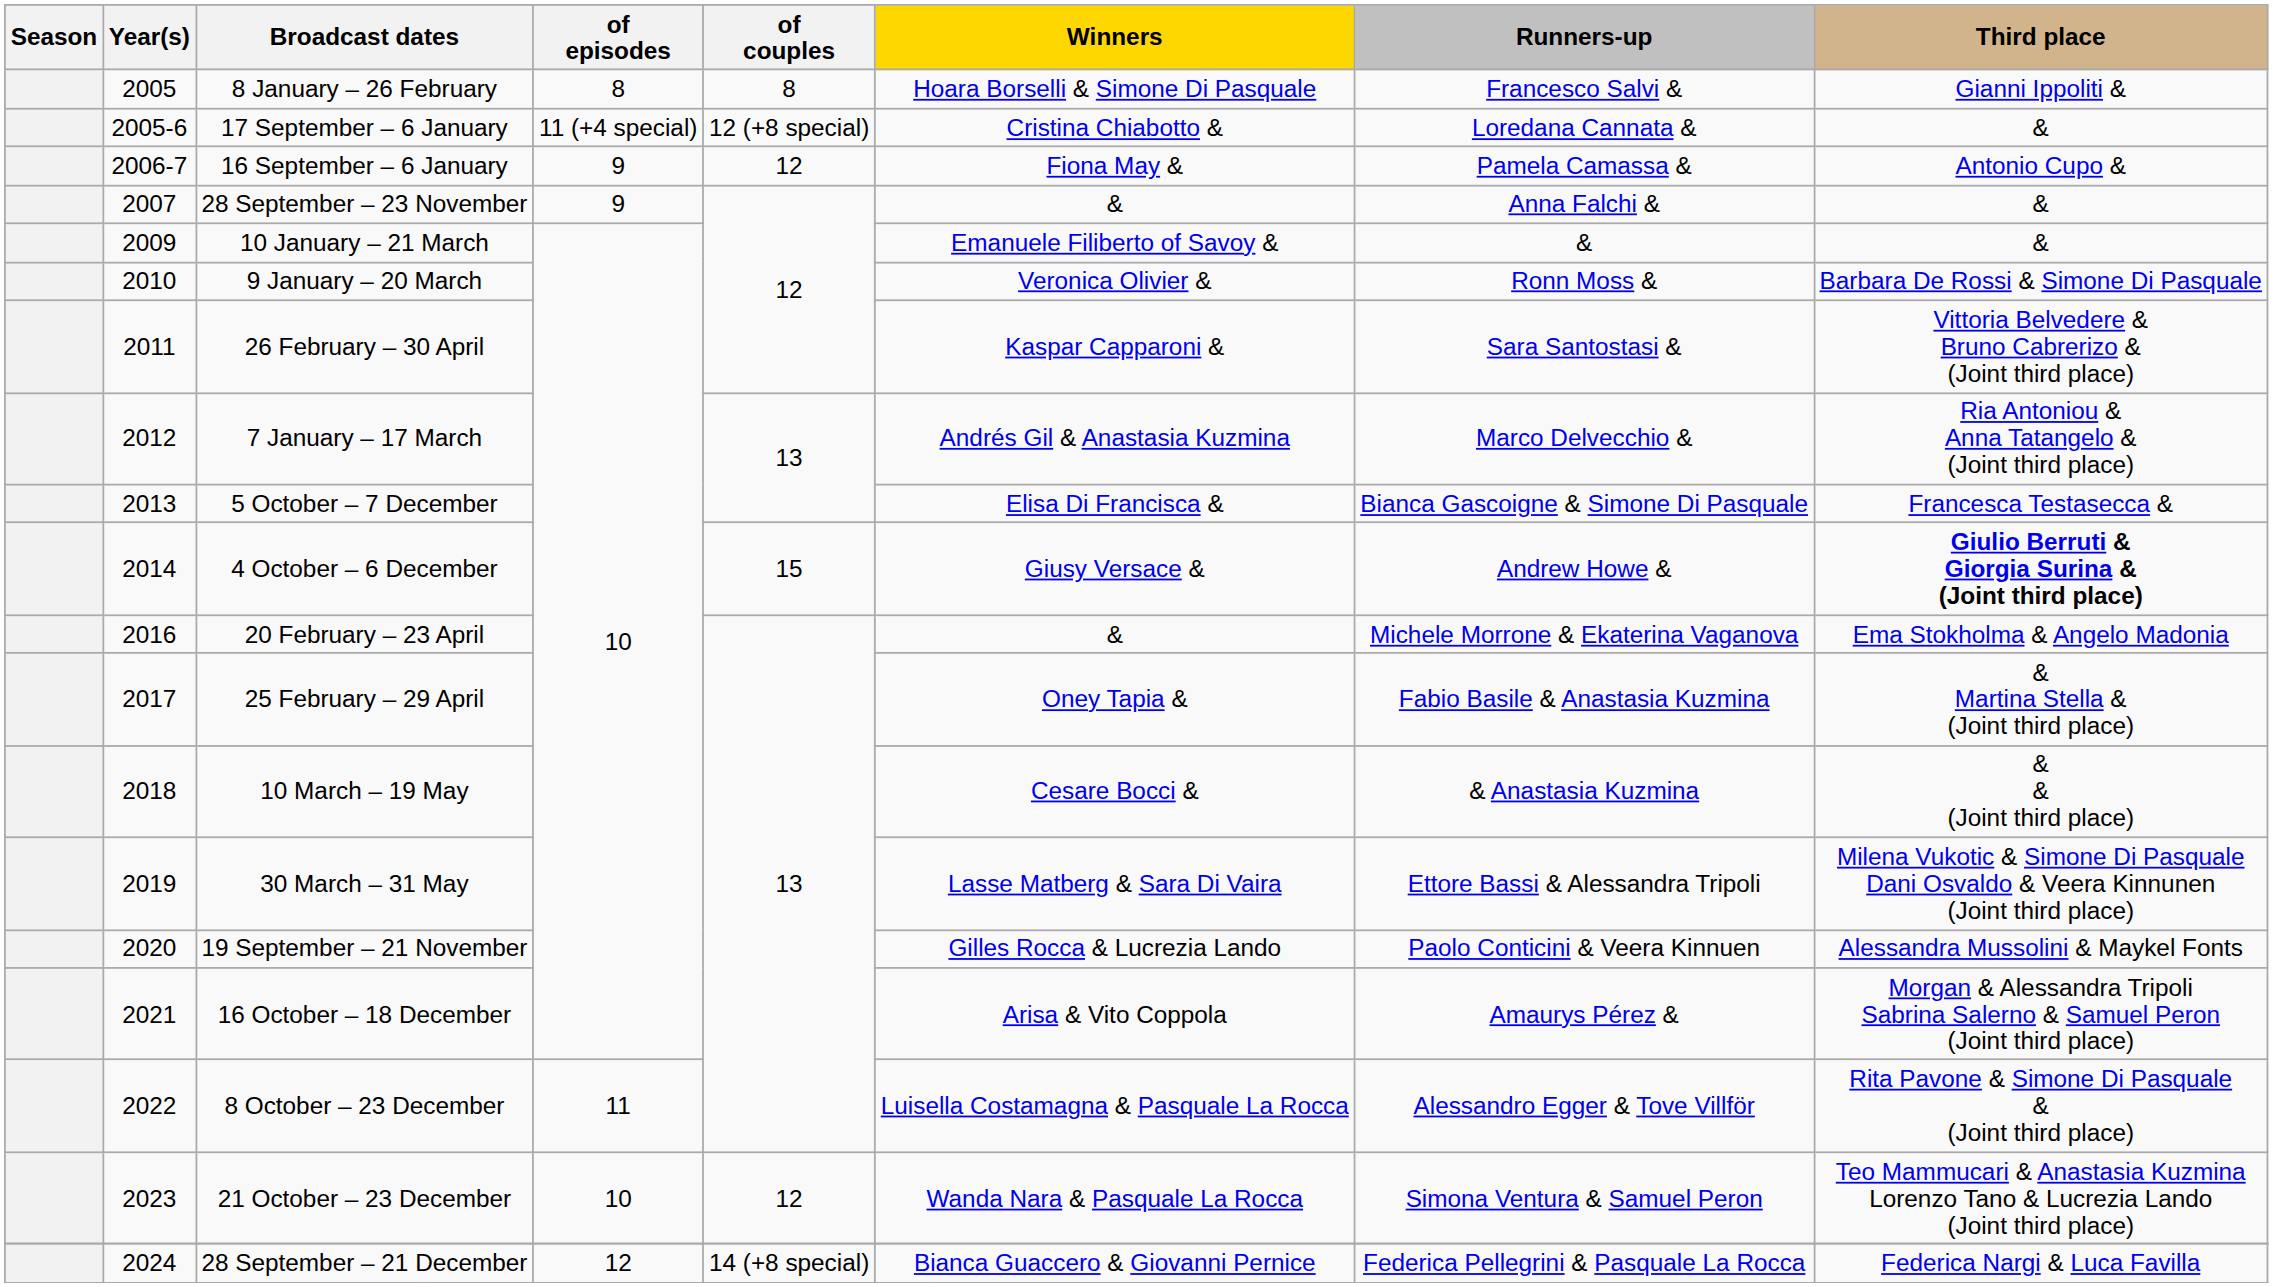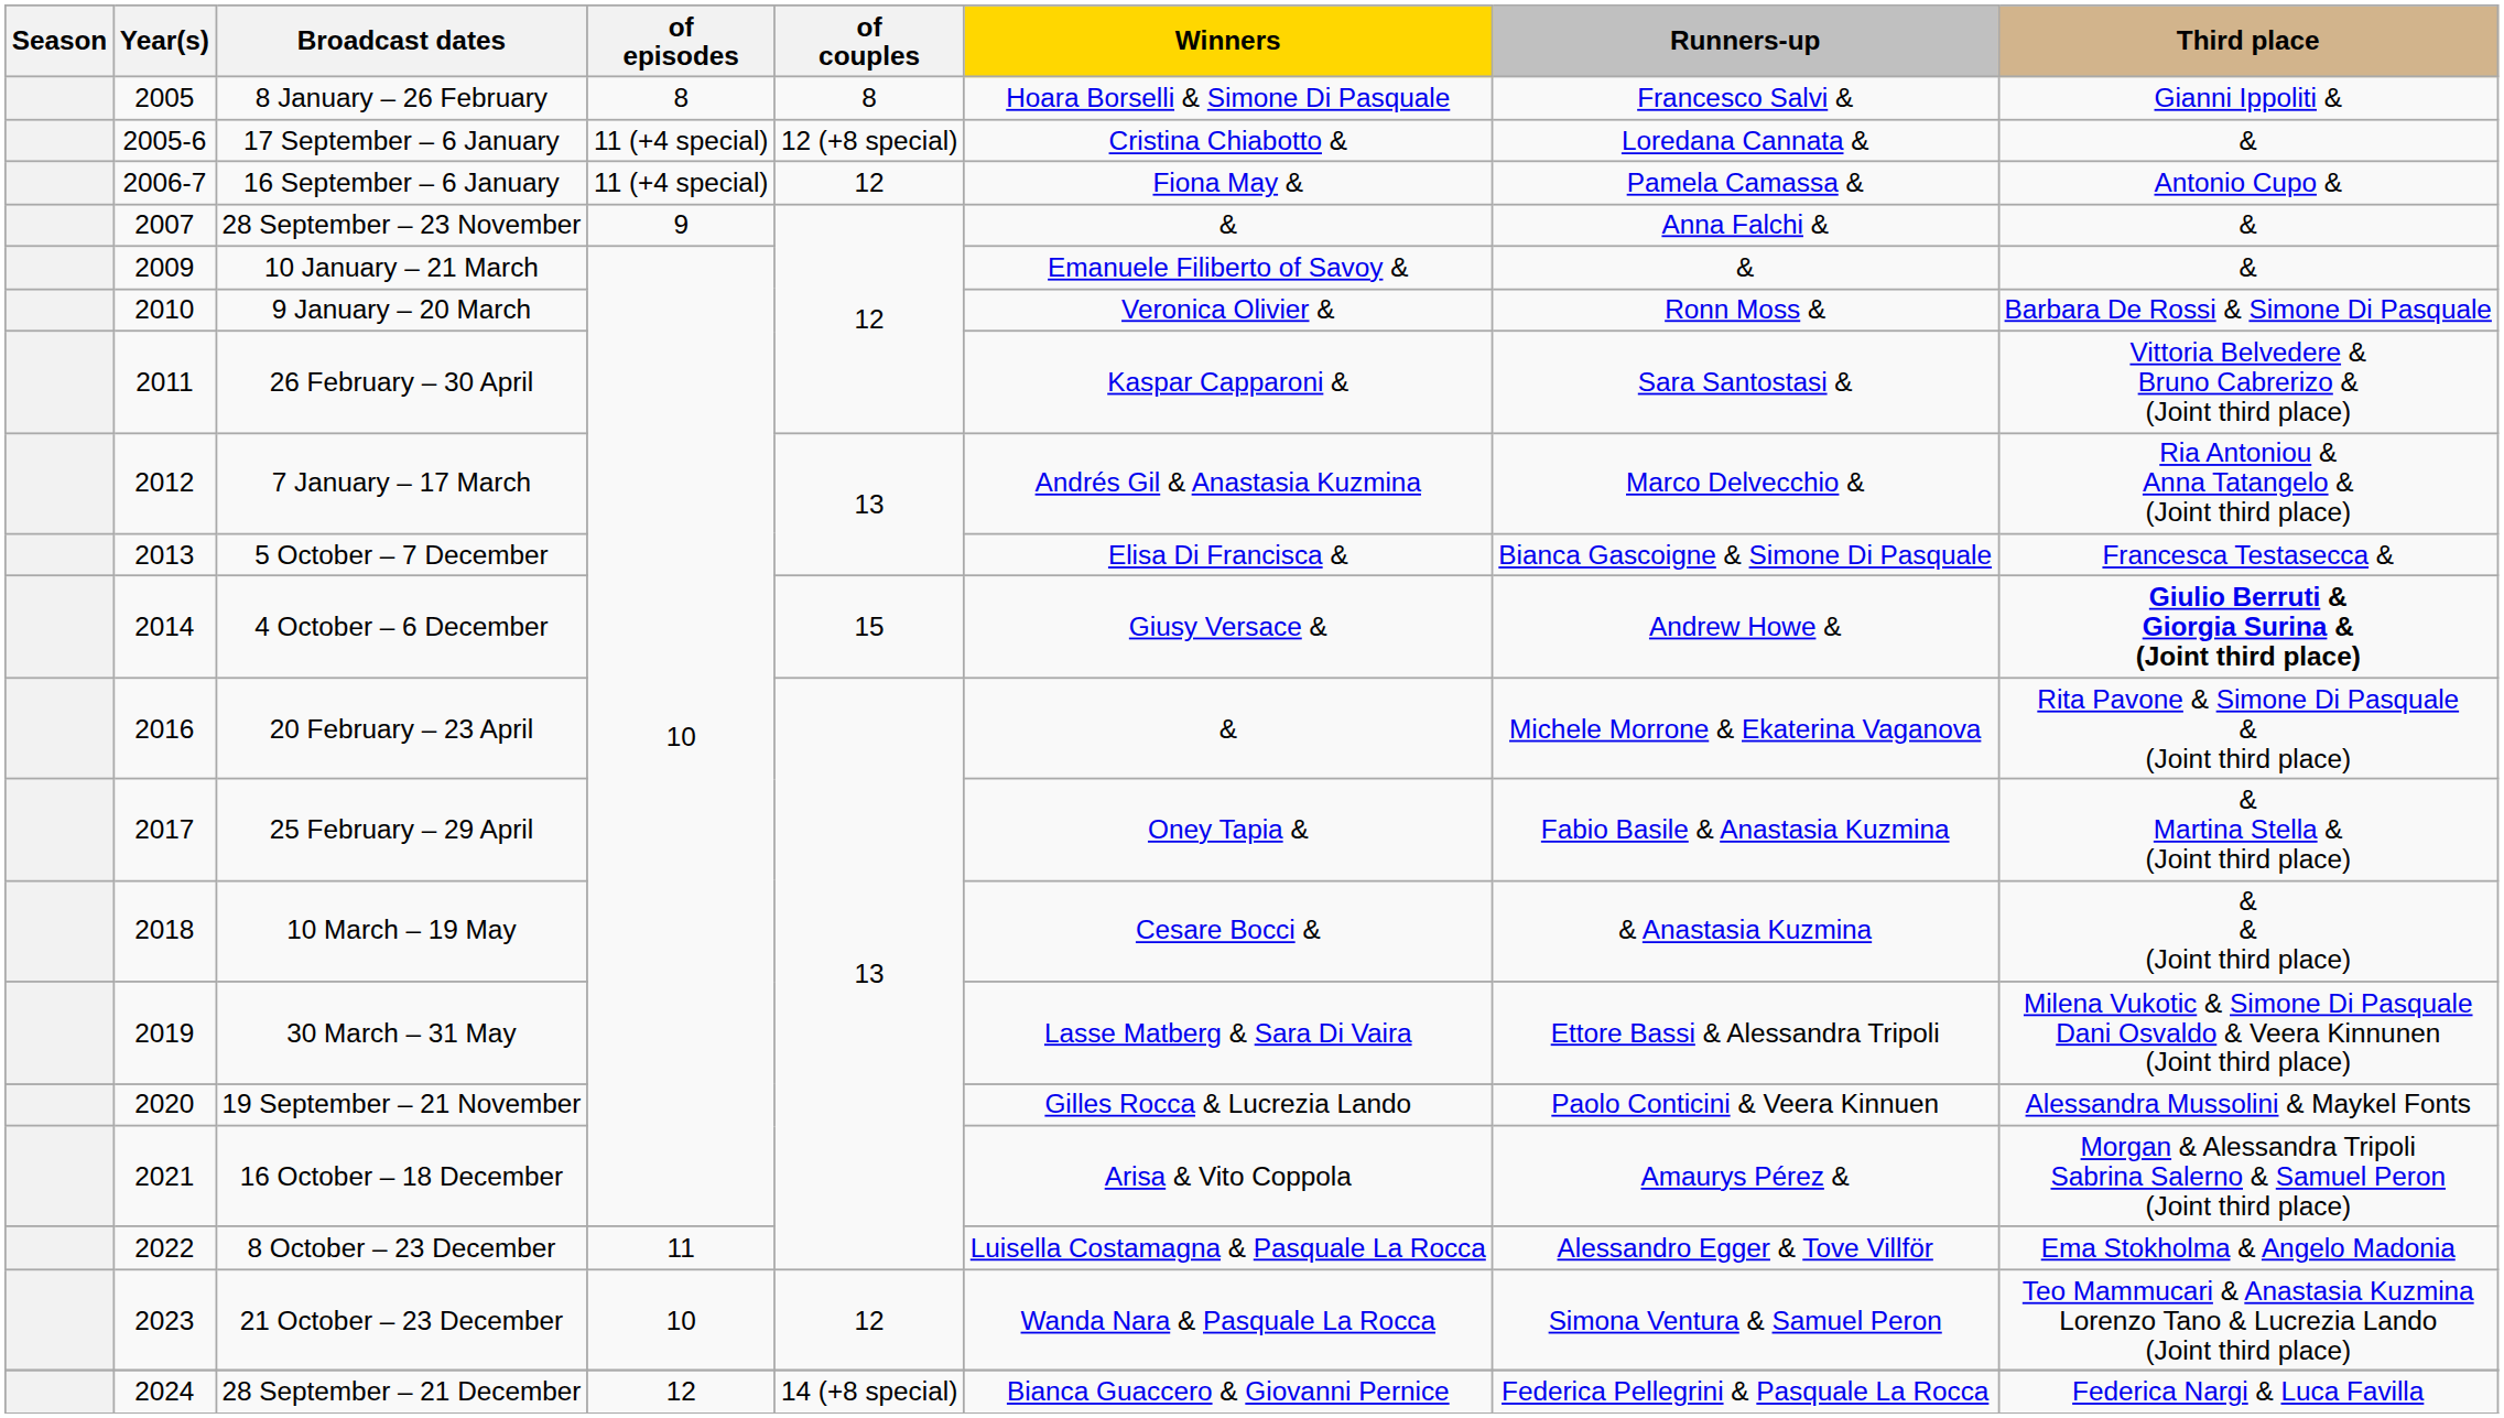16 September – 6 January | of episodes: 9 -> 11 (+4 special)
20 February – 23 April | Third place: Ema Stokholma & Angelo Madonia -> Rita Pavone & Simone Di Pasquale & (Joint third place)
8 October – 23 December | Third place: Rita Pavone & Simone Di Pasquale & (Joint third place) -> Ema Stokholma & Angelo Madonia
